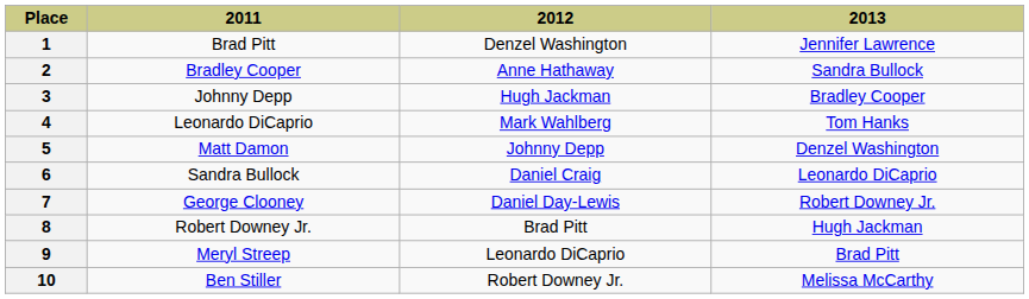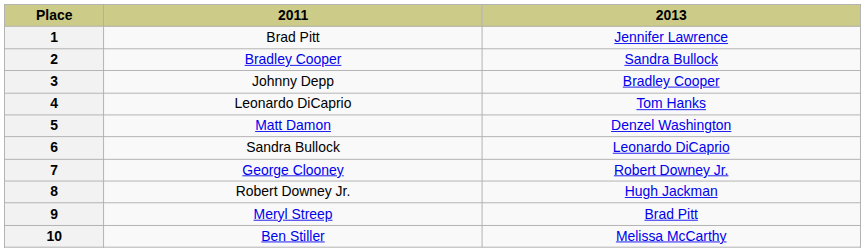- column: 2012 | Denzel Washington | Anne Hathaway | Hugh Jackman | Mark Wahlberg | Johnny Depp | Daniel Craig | Daniel Day-Lewis | Brad Pitt | Leonardo DiCaprio | Robert Downey Jr.
